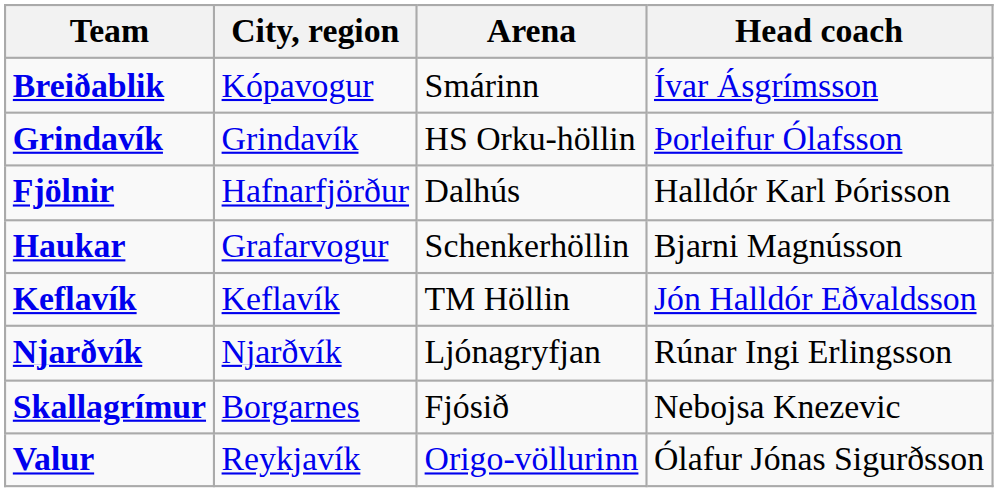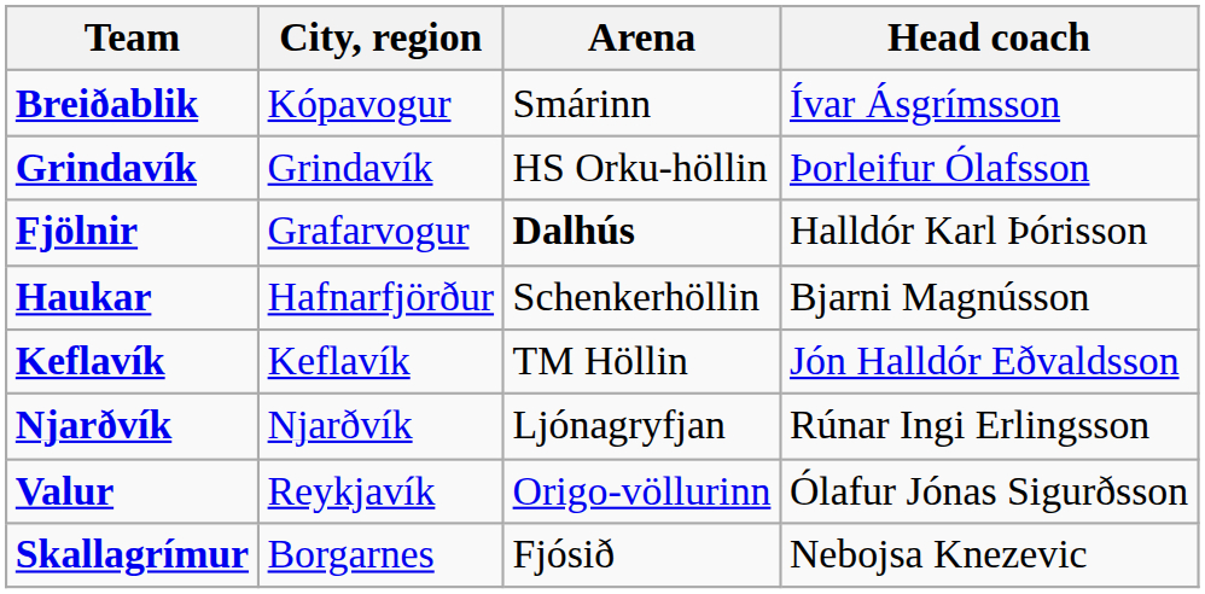Fjölnir | City, region: Hafnarfjörður -> Grafarvogur
Fjölnir | Arena: normal -> bold
Haukar | City, region: Grafarvogur -> Hafnarfjörður
rows swapped: Skallagrímur <-> Valur
